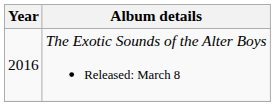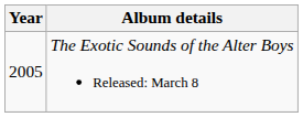The Exotic Sounds of the Alter Boys Released: March 8 | Year: 2016 -> 2005
